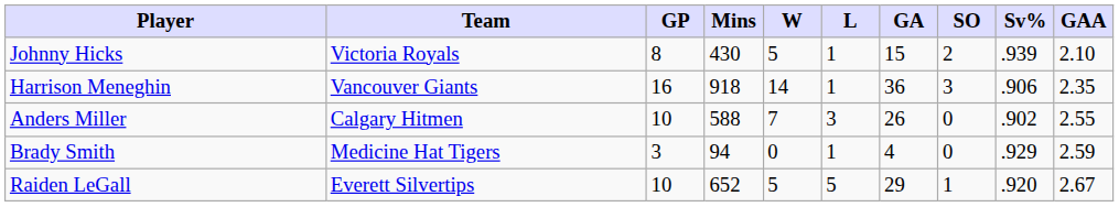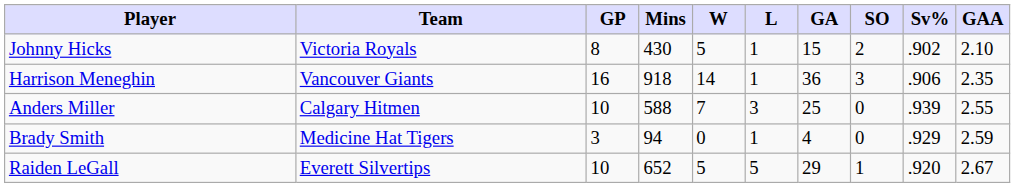Johnny Hicks | Sv%: .939 -> .902
Anders Miller | GA: 26 -> 25
Anders Miller | Sv%: .902 -> .939
